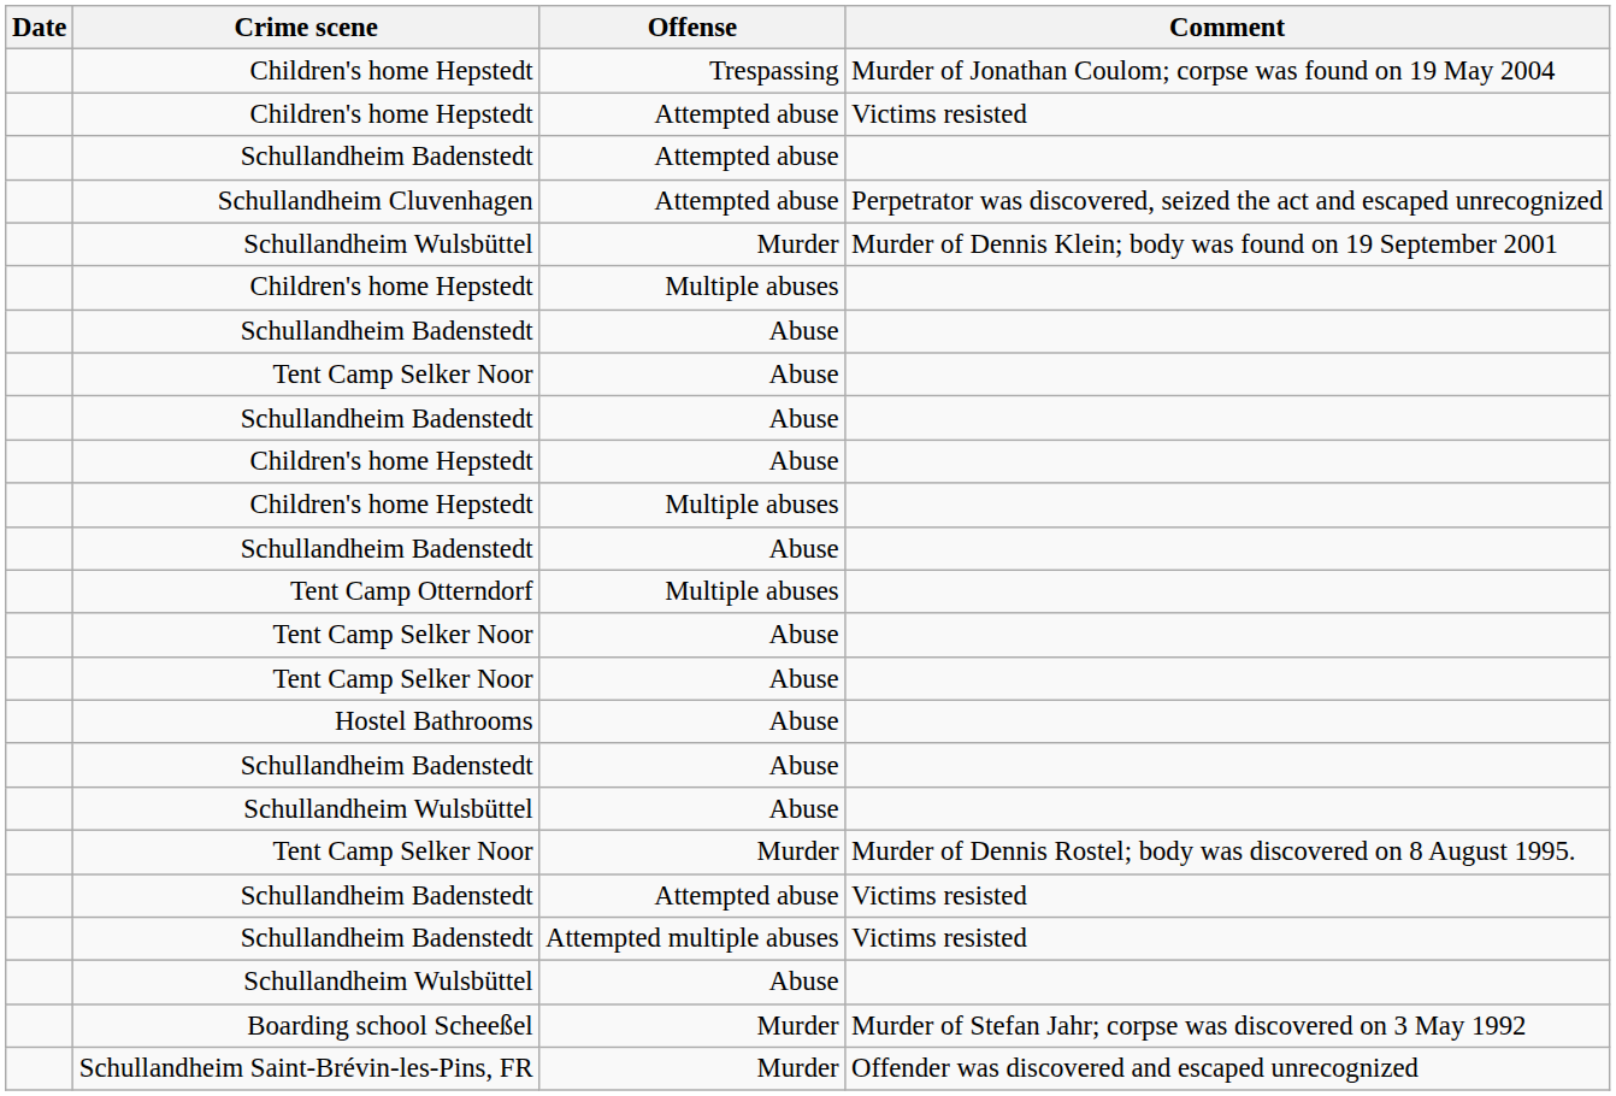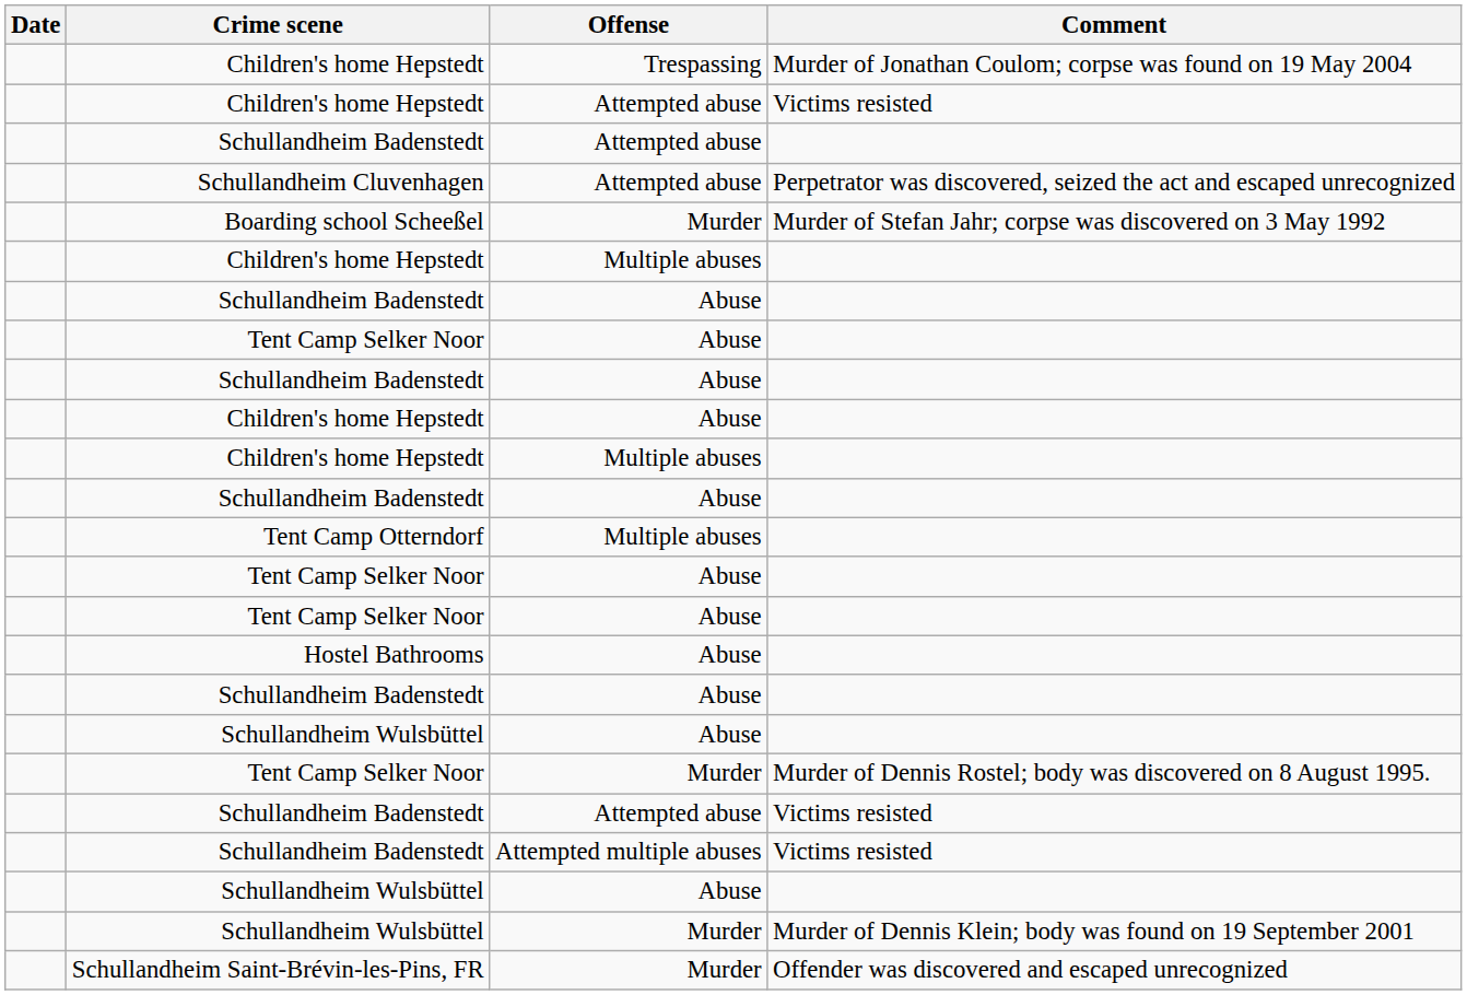rows swapped: Boarding school Scheeßel <-> Schullandheim Wulsbüttel / Murder
